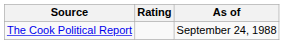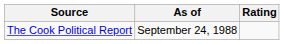columns swapped: Rating <-> As of
